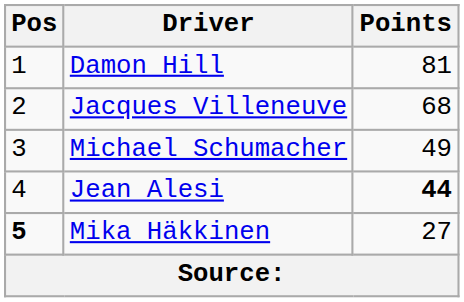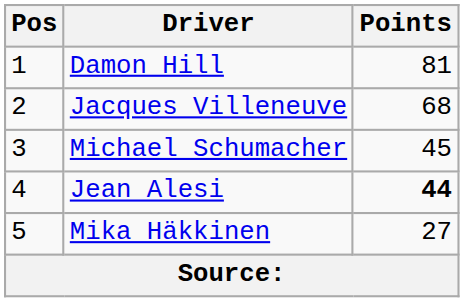Michael Schumacher | Points: 49 -> 45
Mika Häkkinen | Pos: bold -> normal
